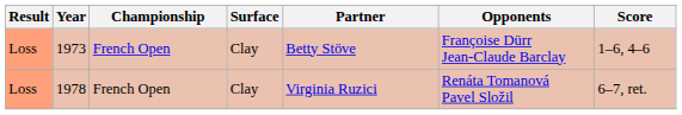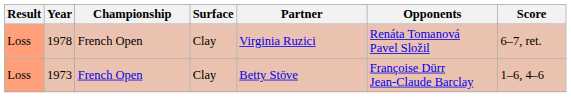rows swapped: 1973 <-> 1978
